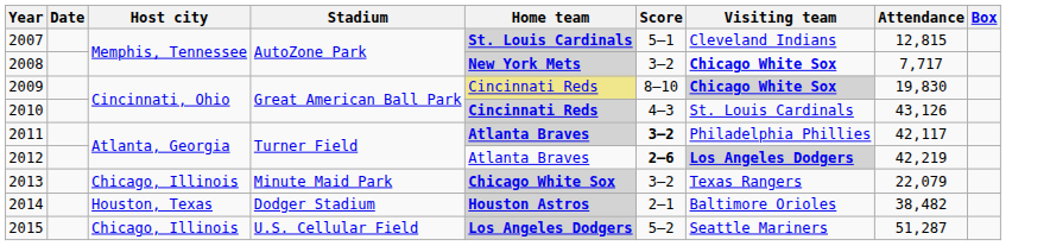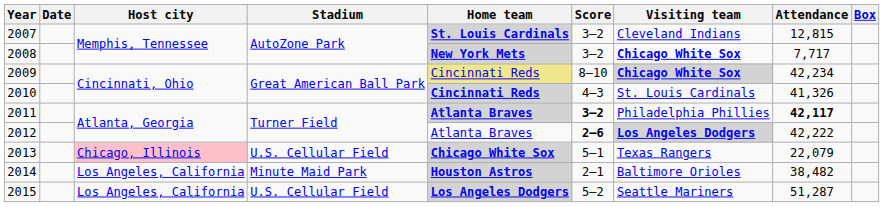2007 | Score: 5–1 -> 3–2
2009 | Attendance: 19,830 -> 42,234
2010 | Attendance: 43,126 -> 41,326
2011 | Attendance: normal -> bold
2012 | Attendance: 42,219 -> 42,222
2013 | Host city: no background -> pink background
2013 | Stadium: Minute Maid Park -> U.S. Cellular Field
2013 | Score: 3–2 -> 5–1
2014 | Host city: Houston, Texas -> Los Angeles, California
2014 | Stadium: Dodger Stadium -> Minute Maid Park
2015 | Host city: Chicago, Illinois -> Los Angeles, California
